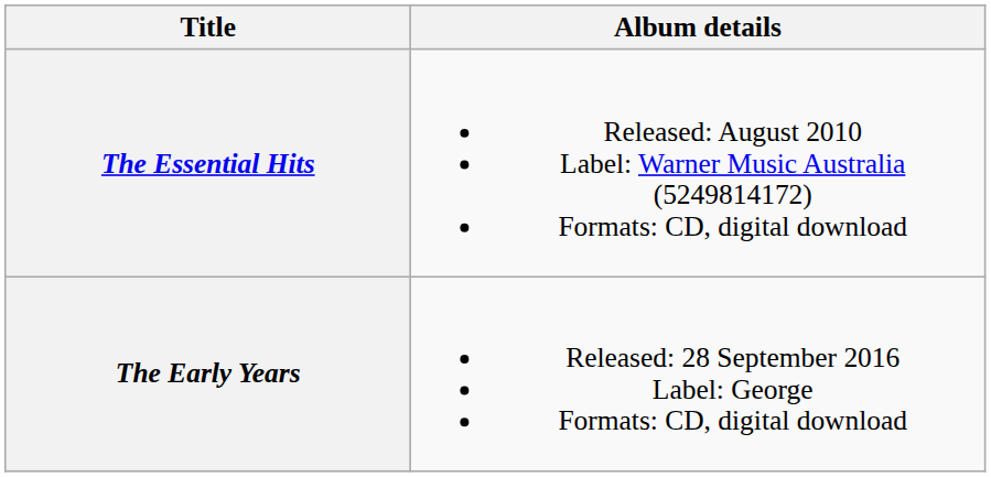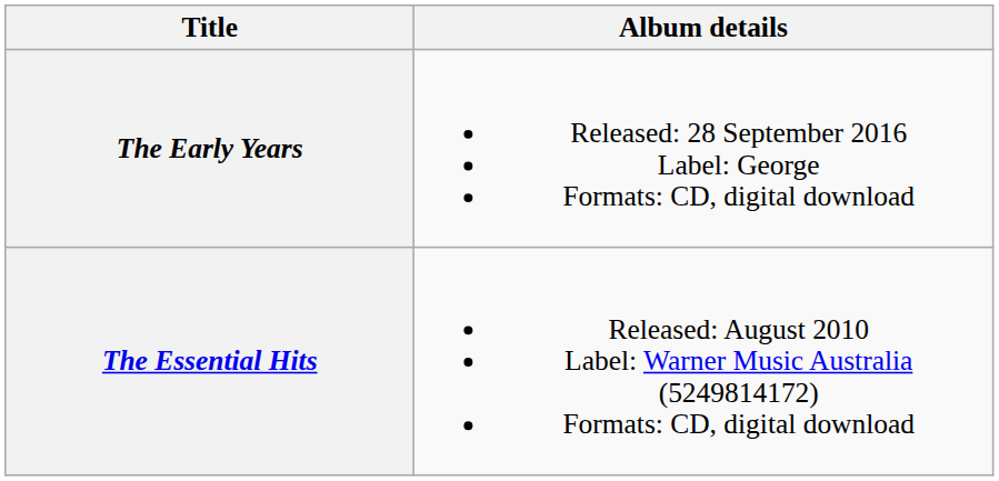rows swapped: The Essential Hits <-> The Early Years
